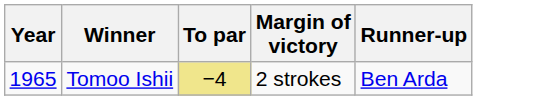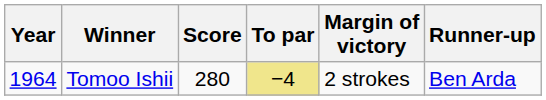+ column: Score | 280
Tomoo Ishii | Year: 1965 -> 1964
